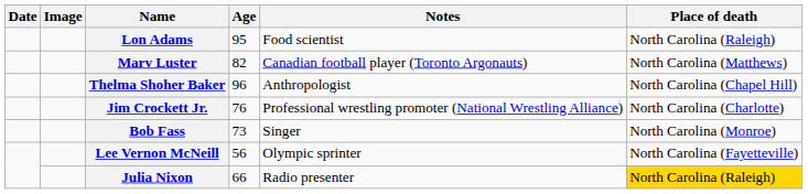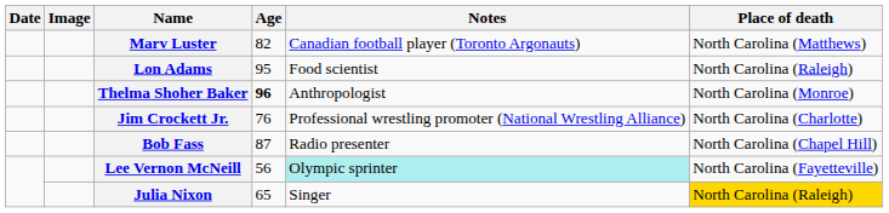rows swapped: Marv Luster <-> Lon Adams
Thelma Shoher Baker | Age: normal -> bold
Thelma Shoher Baker | Place of death: North Carolina (Chapel Hill) -> North Carolina (Monroe)
Bob Fass | Age: 73 -> 87
Bob Fass | Notes: Singer -> Radio presenter
Bob Fass | Place of death: North Carolina (Monroe) -> North Carolina (Chapel Hill)
Lee Vernon McNeill | Notes: no background -> paleturquoise background
Julia Nixon | Age: 66 -> 65
Julia Nixon | Notes: Radio presenter -> Singer
